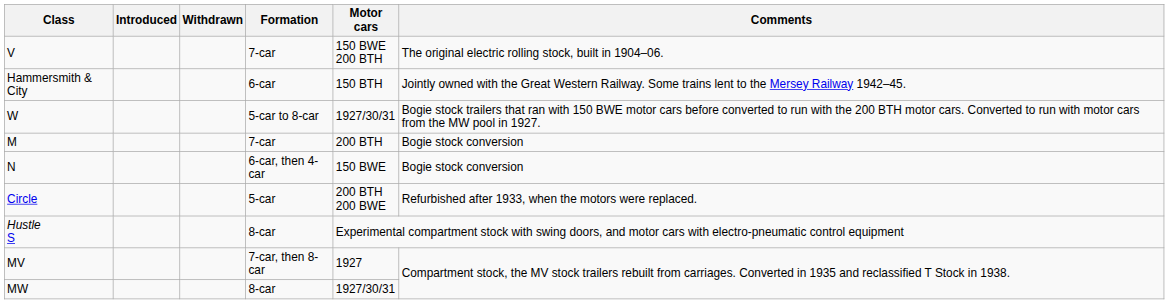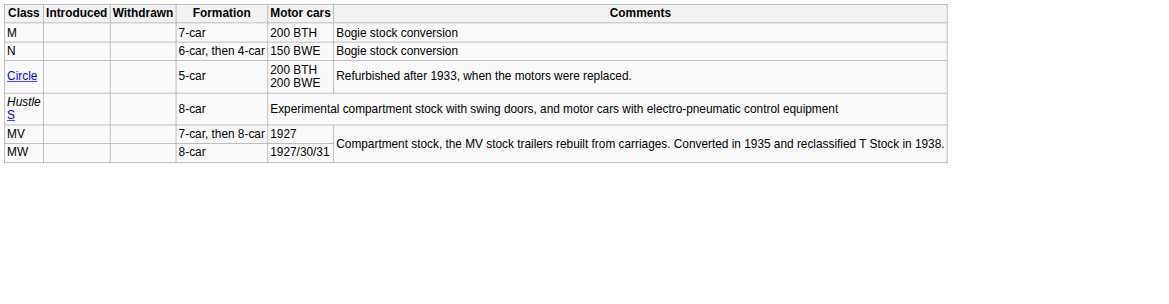- row: V | 7-car | 150 BWE 200 BTH | The original electric rolling stock, built in 1904–06.
- row: Hammersmith & City | 6-car | 150 BTH | Jointly owned with the Great Western Railway. Some trains lent to the Mersey Railway 1942–45.
- row: W | 5-car to 8-car | 1927/30/31 | Bogie stock trailers that ran with 150 BWE motor cars before converted to run with the 200 BTH motor cars. Converted to run with motor cars from the MW pool in 1927.
